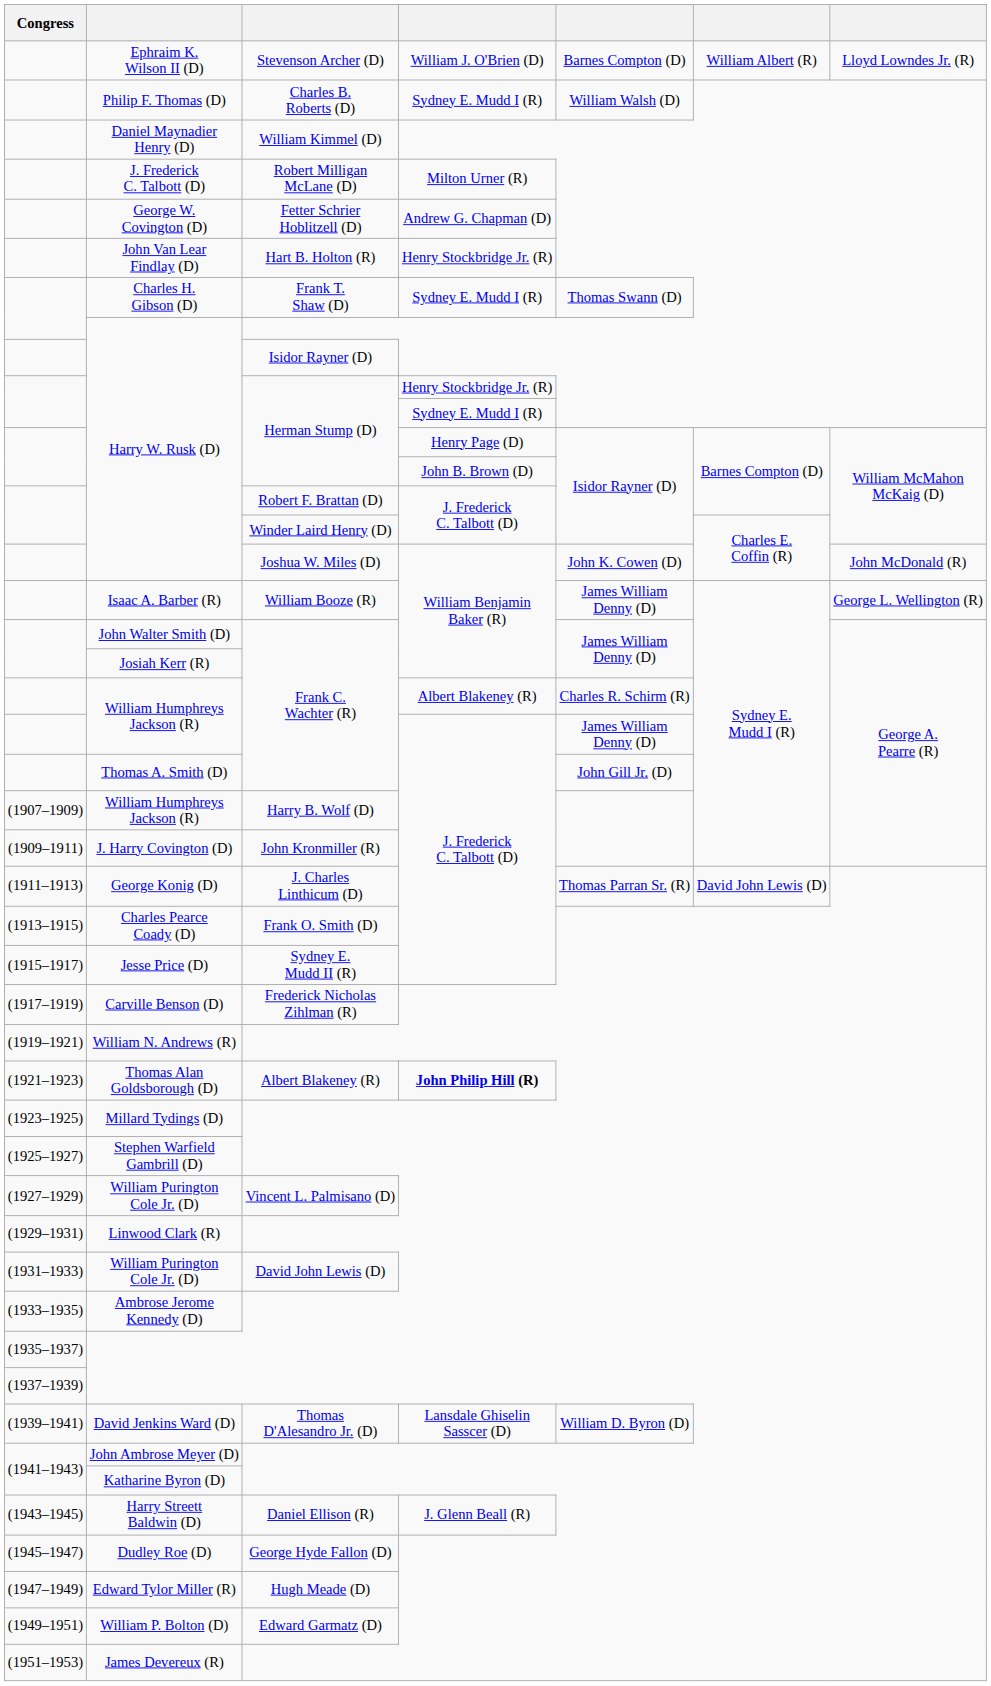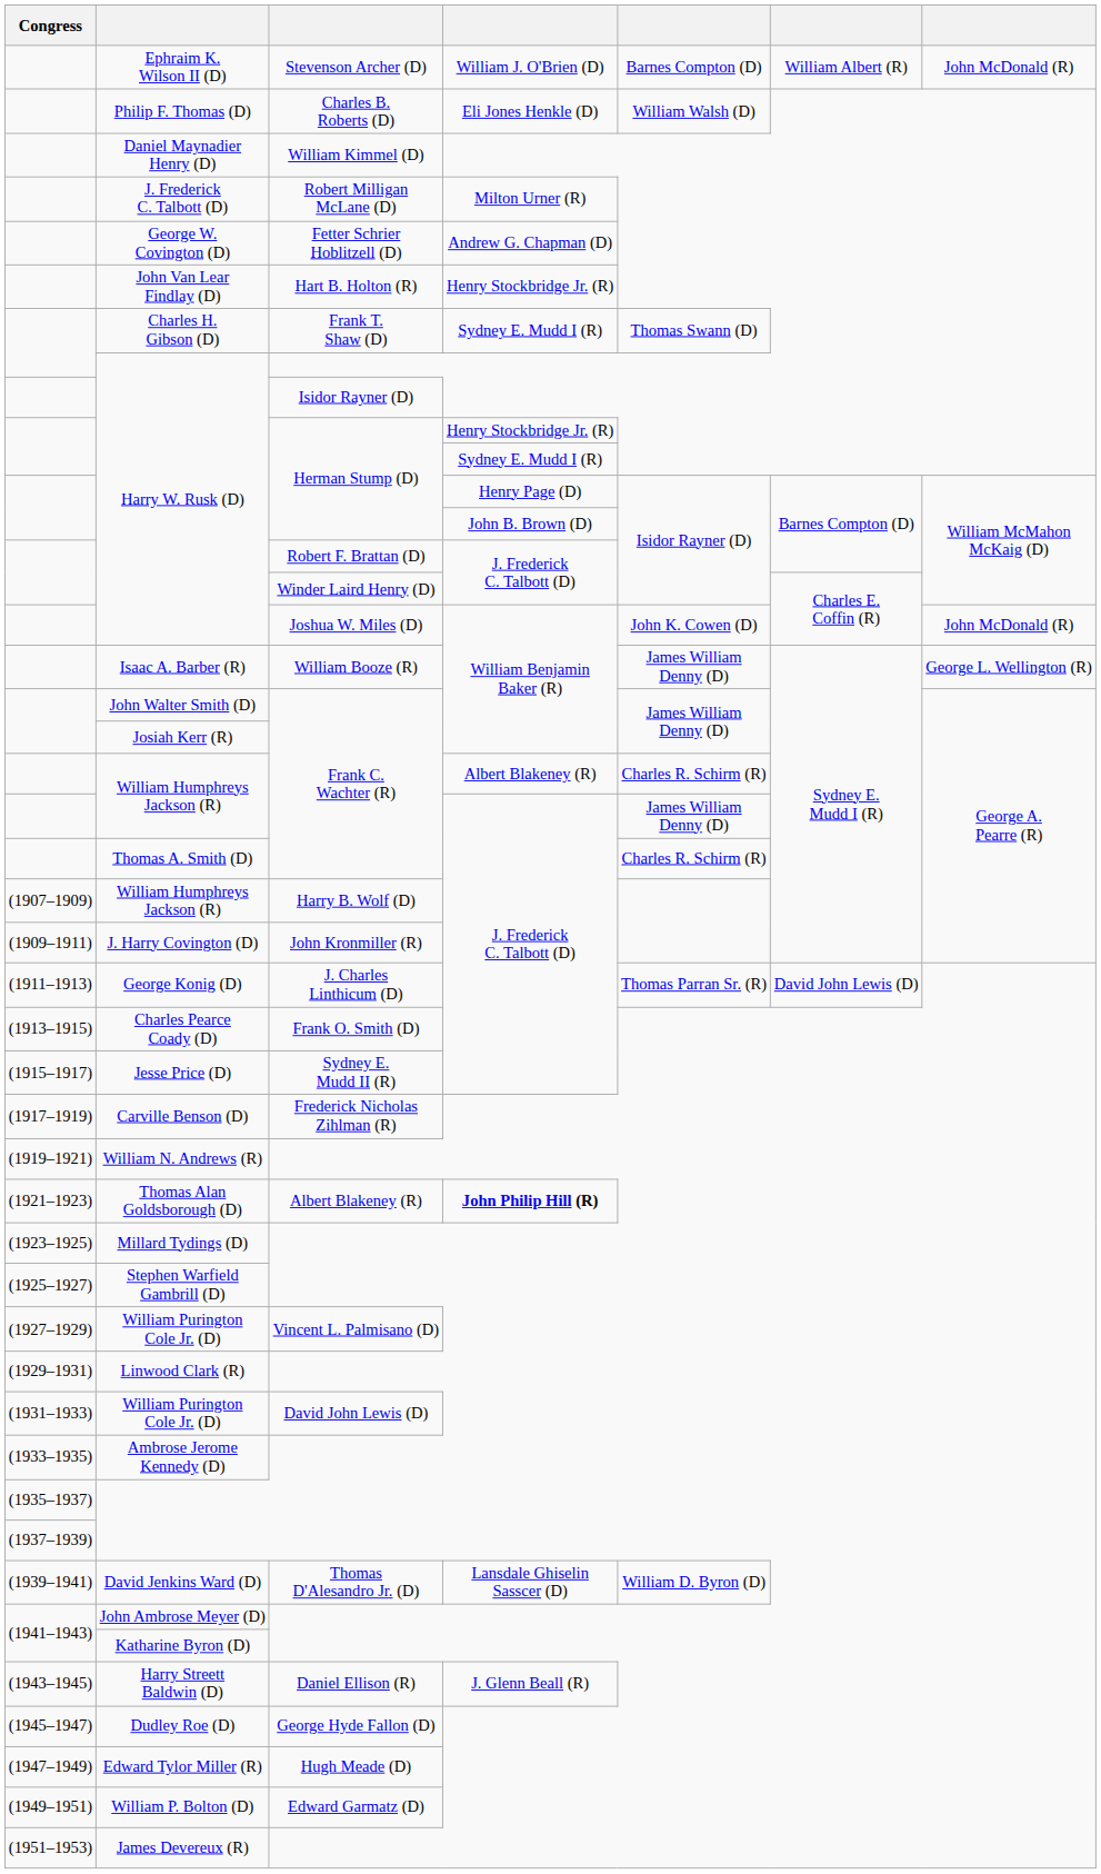Ephraim K. Wilson II (D) | column 7: Lloyd Lowndes Jr. (R) -> John McDonald (R)
Philip F. Thomas (D) | column 4: Sydney E. Mudd I (R) -> Eli Jones Henkle (D)
Thomas A. Smith (D) | column 5: John Gill Jr. (D) -> Charles R. Schirm (R)
